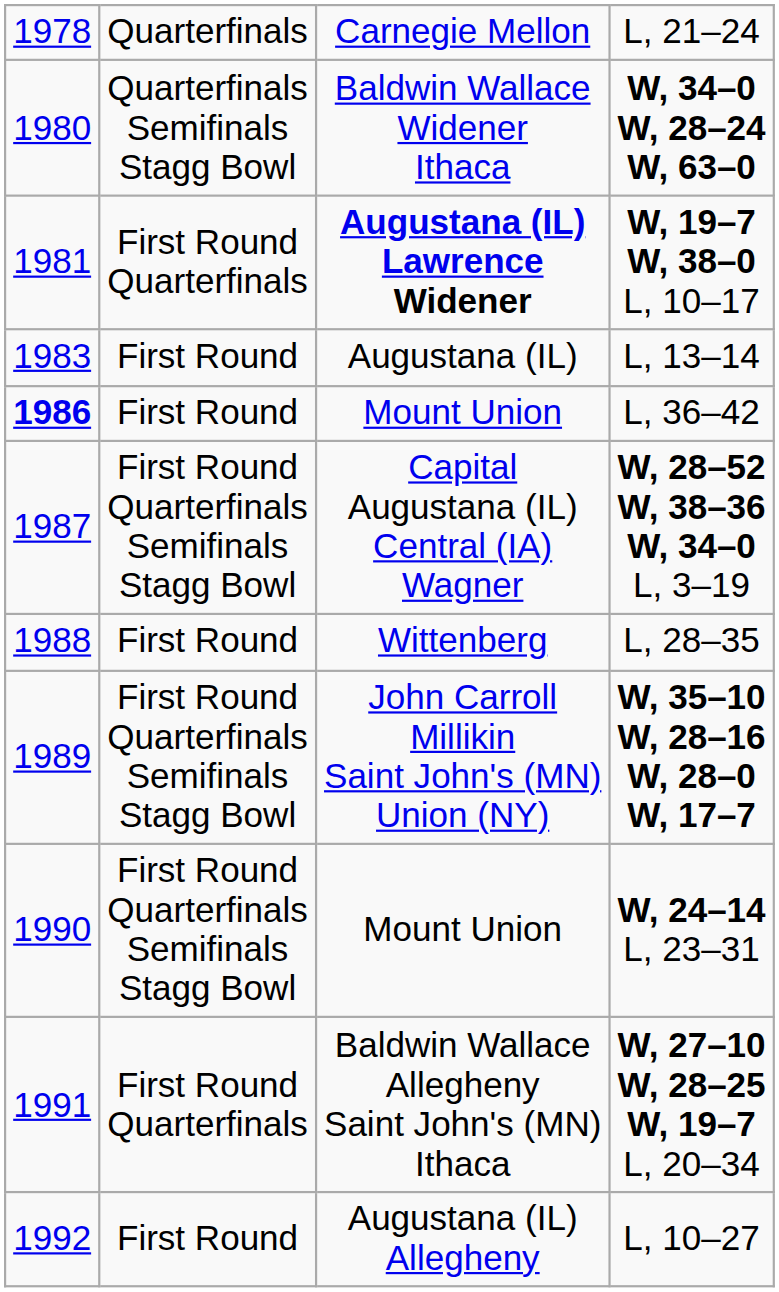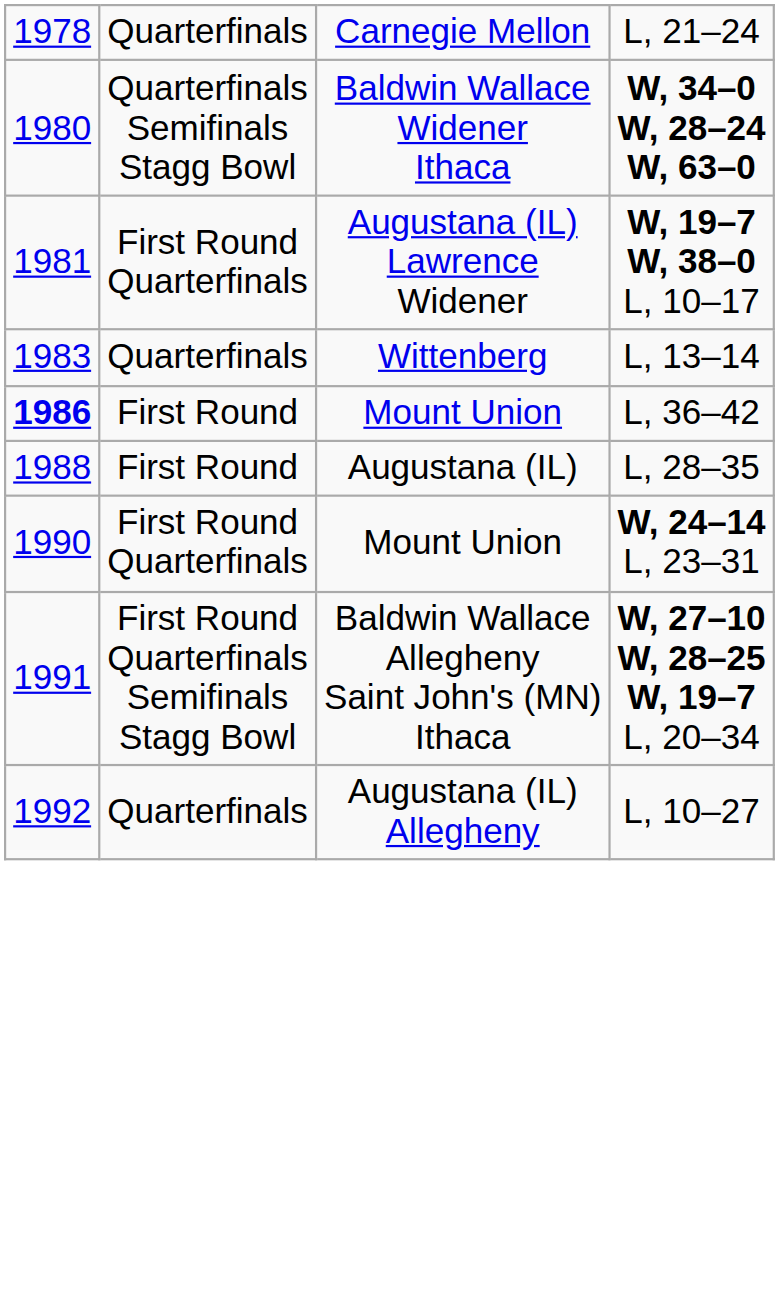W, 19–7 W, 38–0 L, 10–17 | column 3: bold -> normal
L, 13–14 | column 2: First Round -> Quarterfinals
L, 13–14 | column 3: Augustana (IL) -> Wittenberg
- row: 1987 | First Round Quarterfinals Semifinals Stagg Bowl | Capital Augustana (IL) Central (IA) Wagner | W, 28–52 W, 38–36 W, 34–0 L, 3–19
L, 28–35 | column 3: Wittenberg -> Augustana (IL)
- row: 1989 | First Round Quarterfinals Semifinals Stagg Bowl | John Carroll Millikin Saint John's (MN) Union (NY) | W, 35–10 W, 28–16 W, 28–0 W, 17–7
W, 24–14 L, 23–31 | column 2: First Round Quarterfinals Semifinals Stagg Bowl -> First Round Quarterfinals
W, 27–10 W, 28–25 W, 19–7 L, 20–34 | column 2: First Round Quarterfinals -> First Round Quarterfinals Semifinals Stagg Bowl
L, 10–27 | column 2: First Round -> Quarterfinals
